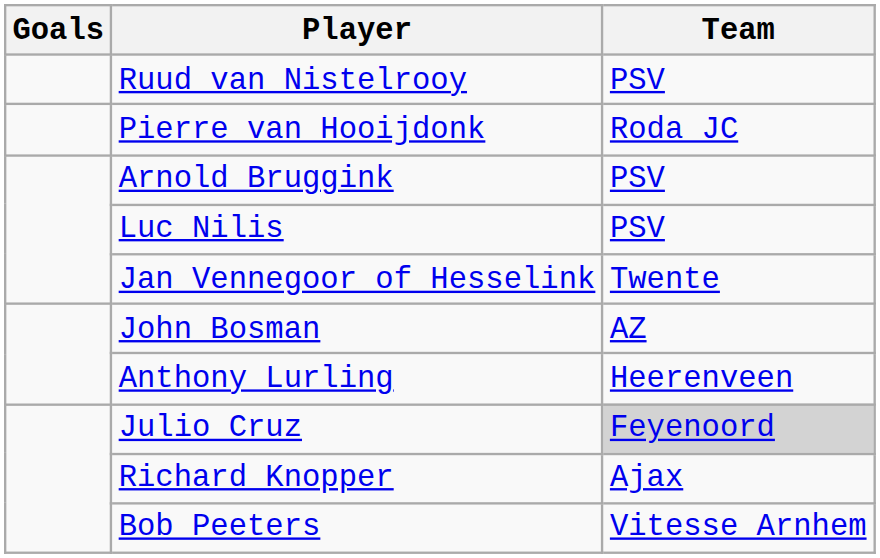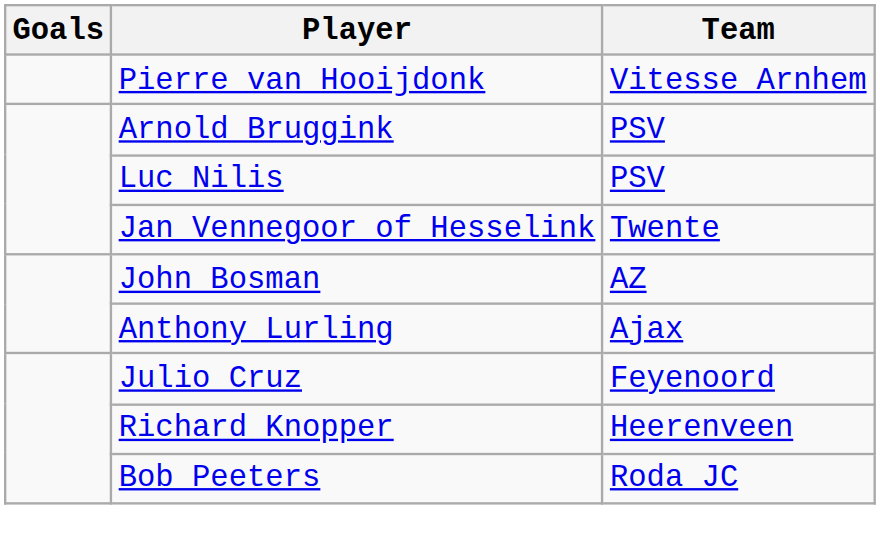- row: Ruud van Nistelrooy | PSV
Pierre van Hooijdonk | Team: Roda JC -> Vitesse Arnhem
Anthony Lurling | Team: Heerenveen -> Ajax
Julio Cruz | Team: lightgrey background -> no background
Richard Knopper | Team: Ajax -> Heerenveen
Bob Peeters | Team: Vitesse Arnhem -> Roda JC
